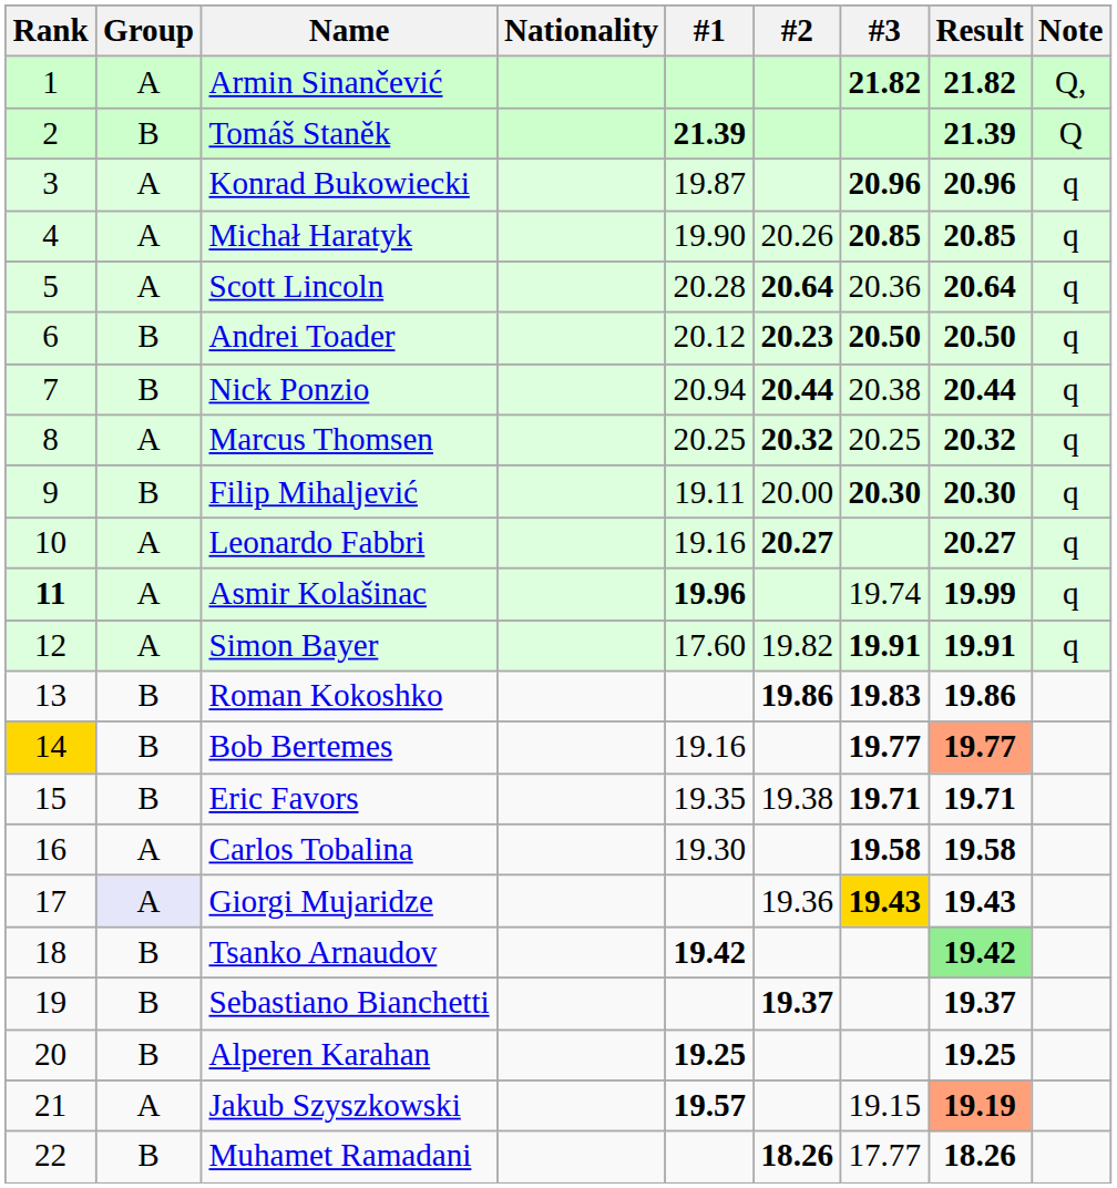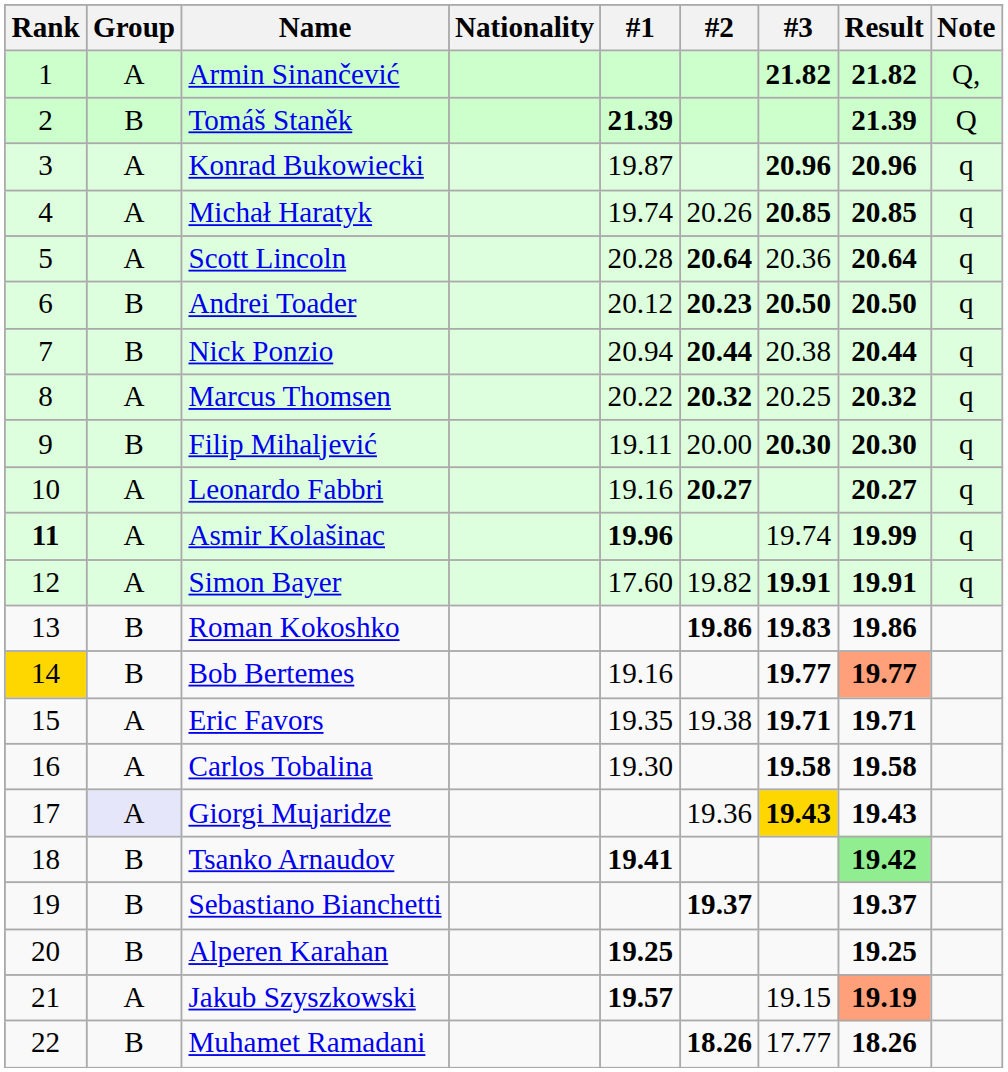Michał Haratyk | #1: 19.90 -> 19.74
Marcus Thomsen | #1: 20.25 -> 20.22
Eric Favors | Group: B -> A
Tsanko Arnaudov | #1: 19.42 -> 19.41
